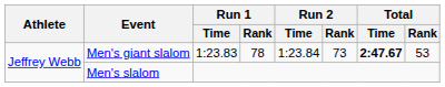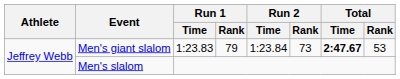Men's giant slalom | Run 1 / Rank: 78 -> 79
